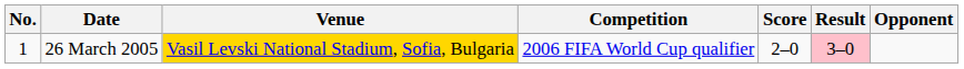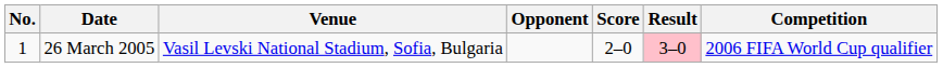columns swapped: Opponent <-> Competition
26 March 2005 | Venue: gold background -> no background
